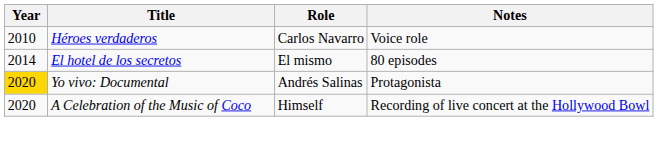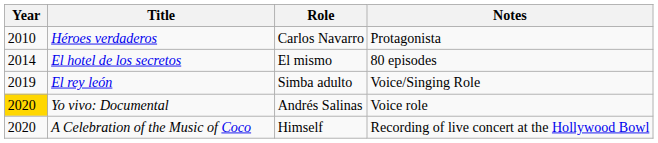Héroes verdaderos | Notes: Voice role -> Protagonista
+ row: 2019 | El rey león | Simba adulto | Voice/Singing Role
Yo vivo: Documental | Notes: Protagonista -> Voice role
